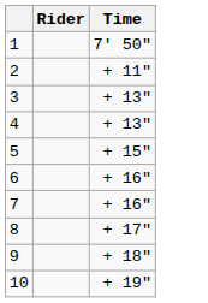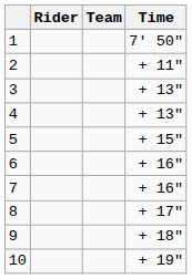+ column: Team
